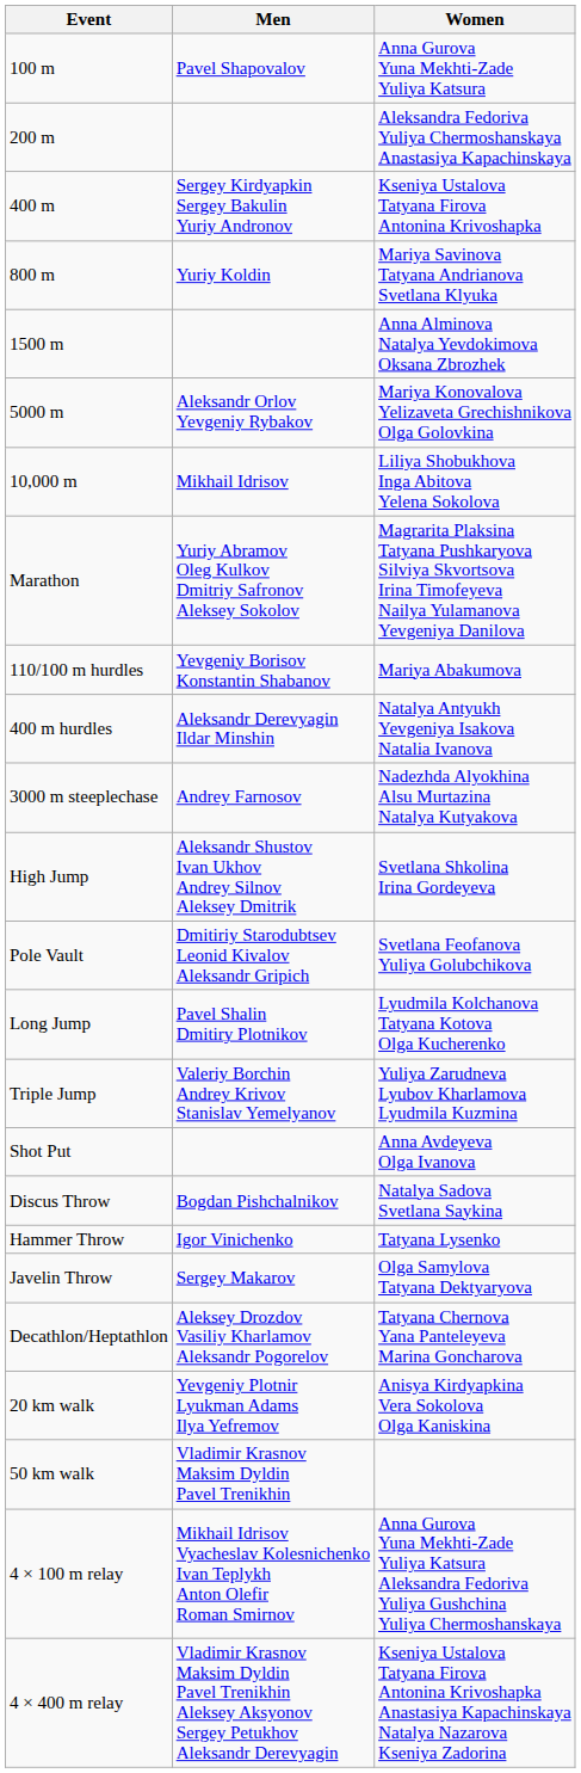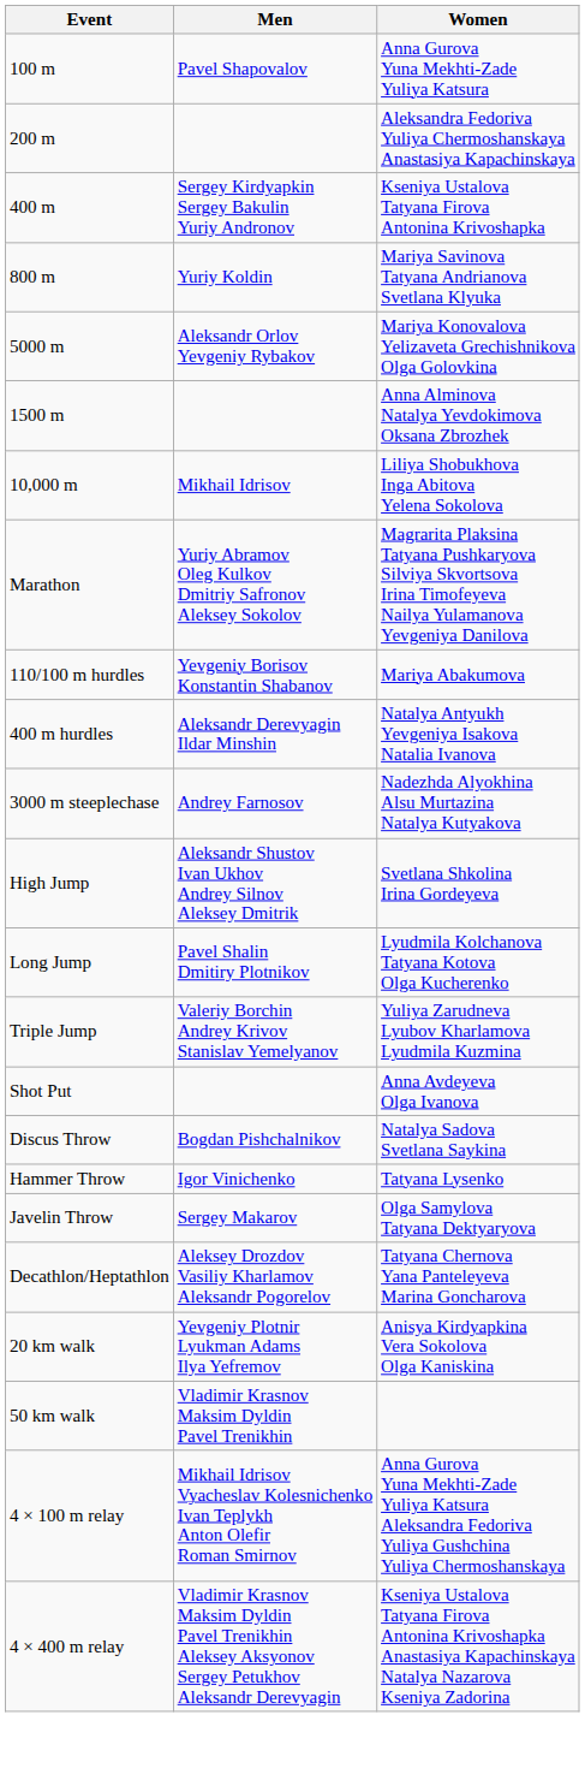rows swapped: 1500 m <-> 5000 m
- row: Pole Vault | Dmitiriy Starodubtsev Leonid Kivalov Aleksandr Gripich | Svetlana Feofanova Yuliya Golubchikova
